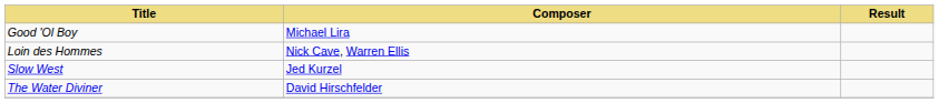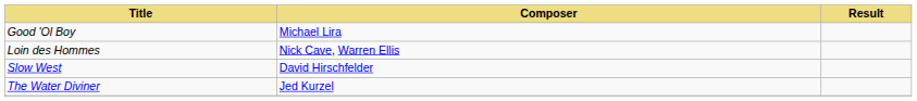Slow West | Composer: Jed Kurzel -> David Hirschfelder
The Water Diviner | Composer: David Hirschfelder -> Jed Kurzel
